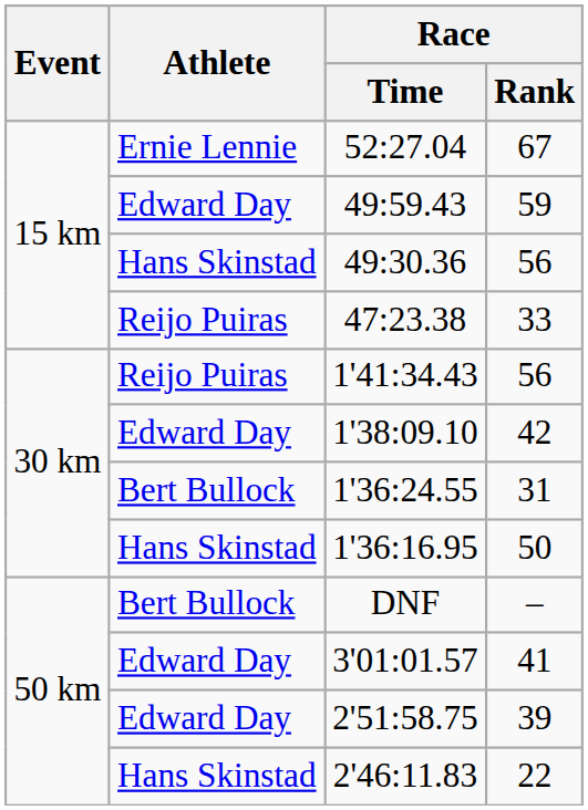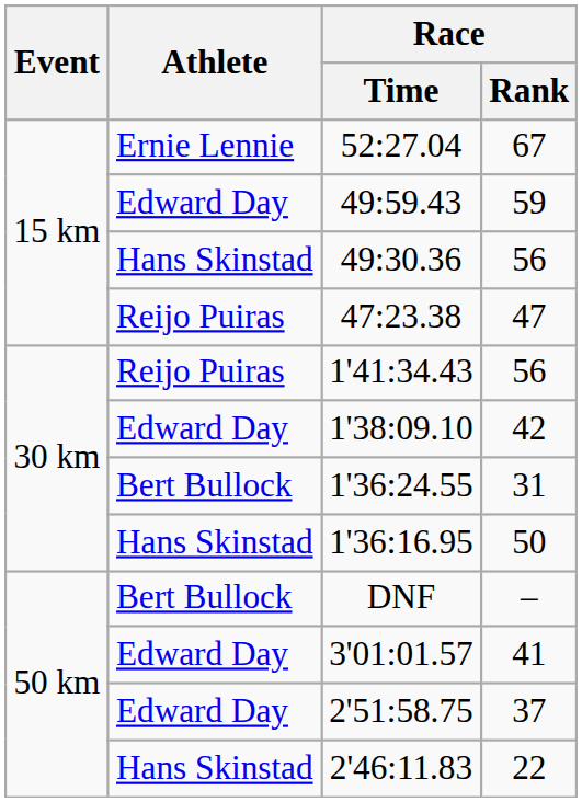47:23.38 | Race / Rank: 33 -> 47
2'51:58.75 | Race / Rank: 39 -> 37
